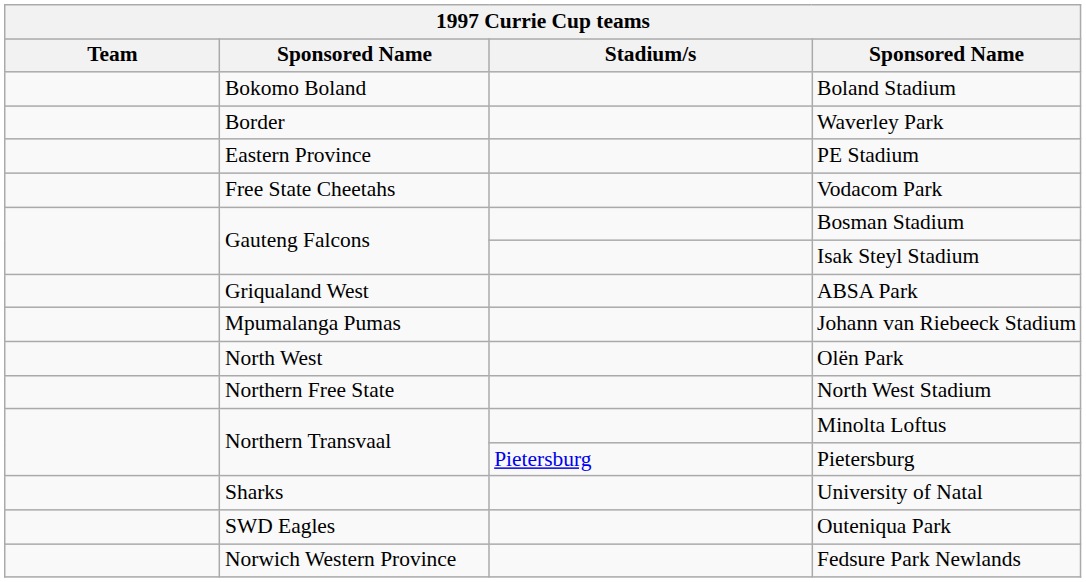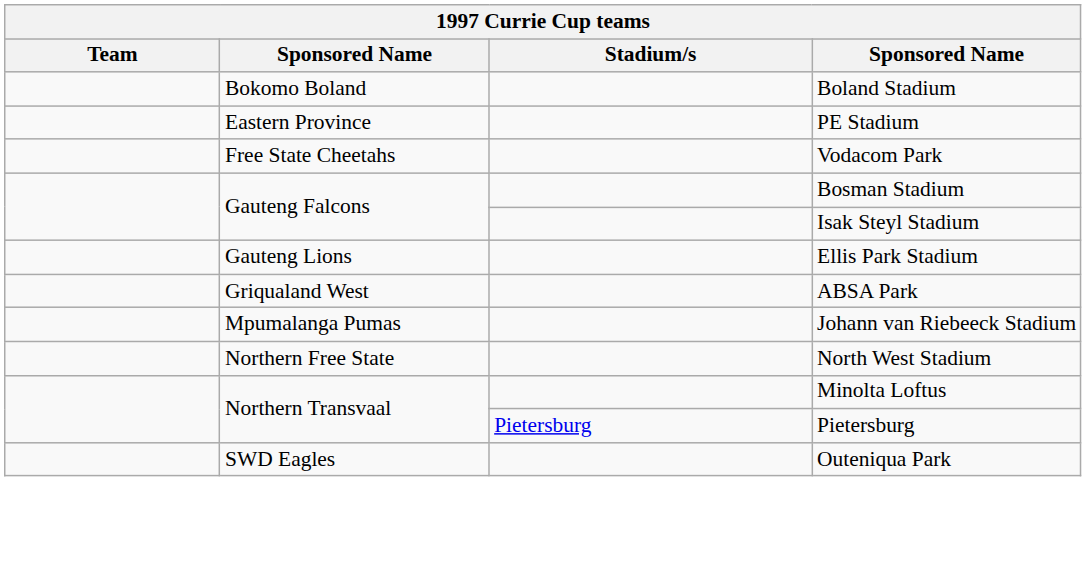- row: Border | Waverley Park
+ row: Gauteng Lions | Ellis Park Stadium
- row: North West | Olën Park
- row: Sharks | University of Natal
- row: Norwich Western Province | Fedsure Park Newlands
